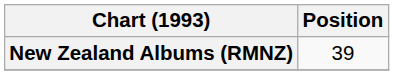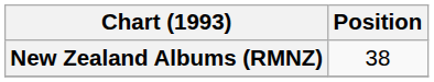New Zealand Albums (RMNZ) | Position: 39 -> 38
